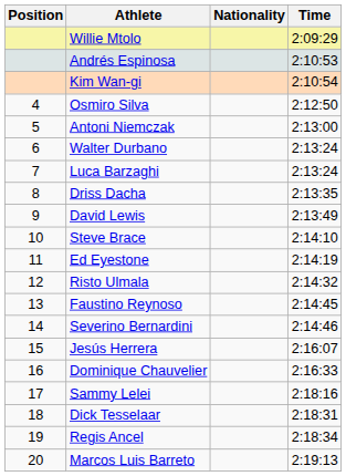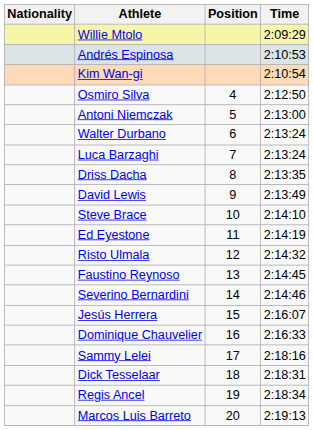columns swapped: Position <-> Nationality
